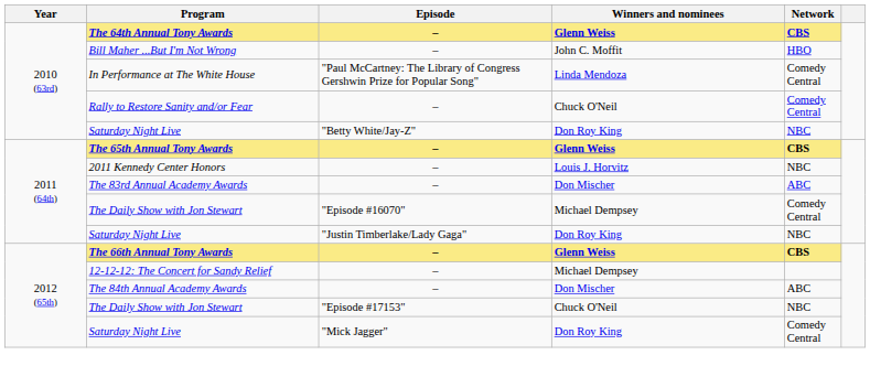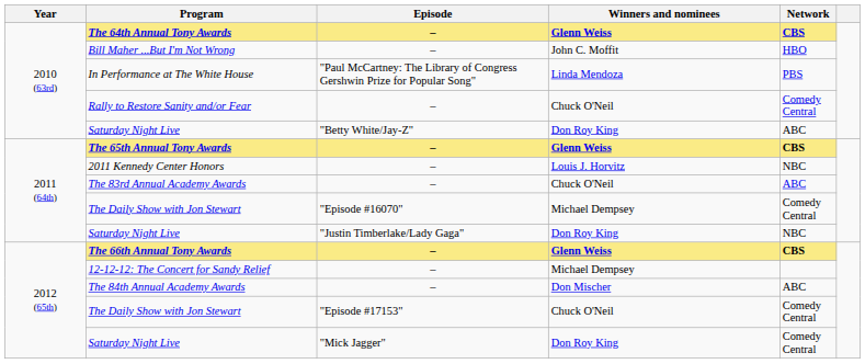In Performance at The White House | Network: Comedy Central -> PBS
Saturday Night Live / "Betty White/Jay-Z" | Network: NBC -> ABC
The 83rd Annual Academy Awards | Winners and nominees: Don Mischer -> Chuck O'Neil
The Daily Show with Jon Stewart / "Episode #17153" | Network: NBC -> Comedy Central
